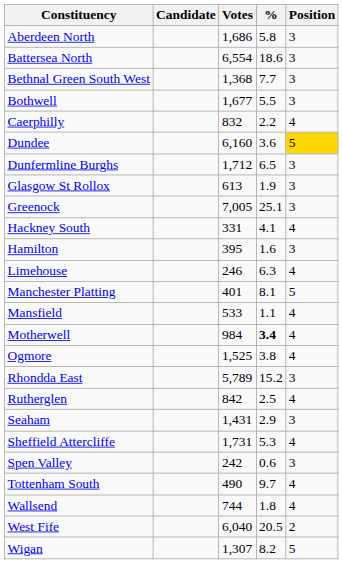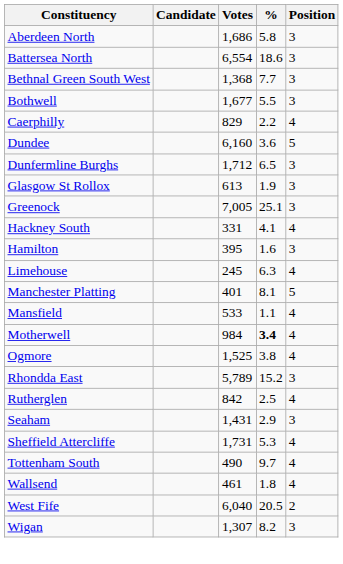Caerphilly | Votes: 832 -> 829
Dundee | Position: gold background -> no background
Limehouse | Votes: 246 -> 245
- row: Spen Valley | 242 | 0.6 | 3
Wallsend | Votes: 744 -> 461
Wigan | Position: 5 -> 3
